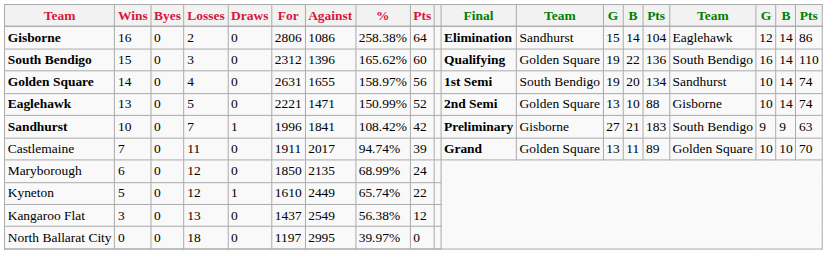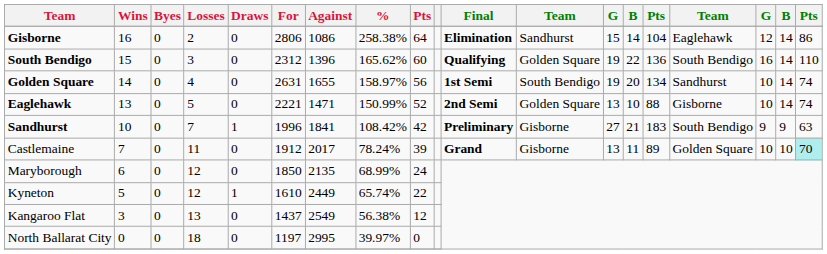Castlemaine | For: 1911 -> 1912
Castlemaine | %: 94.74% -> 78.24%
Castlemaine | column 12: Golden Square -> Gisborne
Castlemaine | column 19: no background -> paleturquoise background
